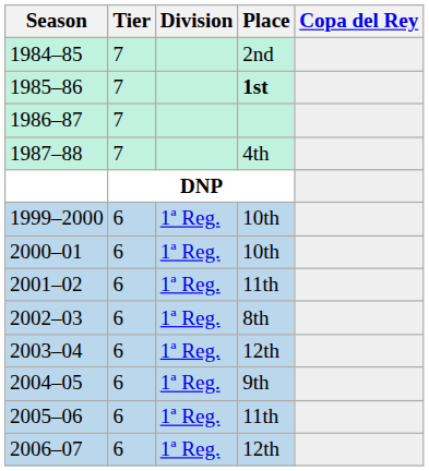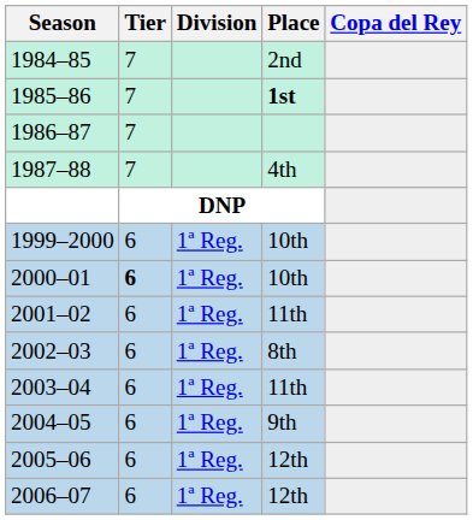2000–01 | Tier: normal -> bold
2003–04 | Place: 12th -> 11th
2005–06 | Place: 11th -> 12th
